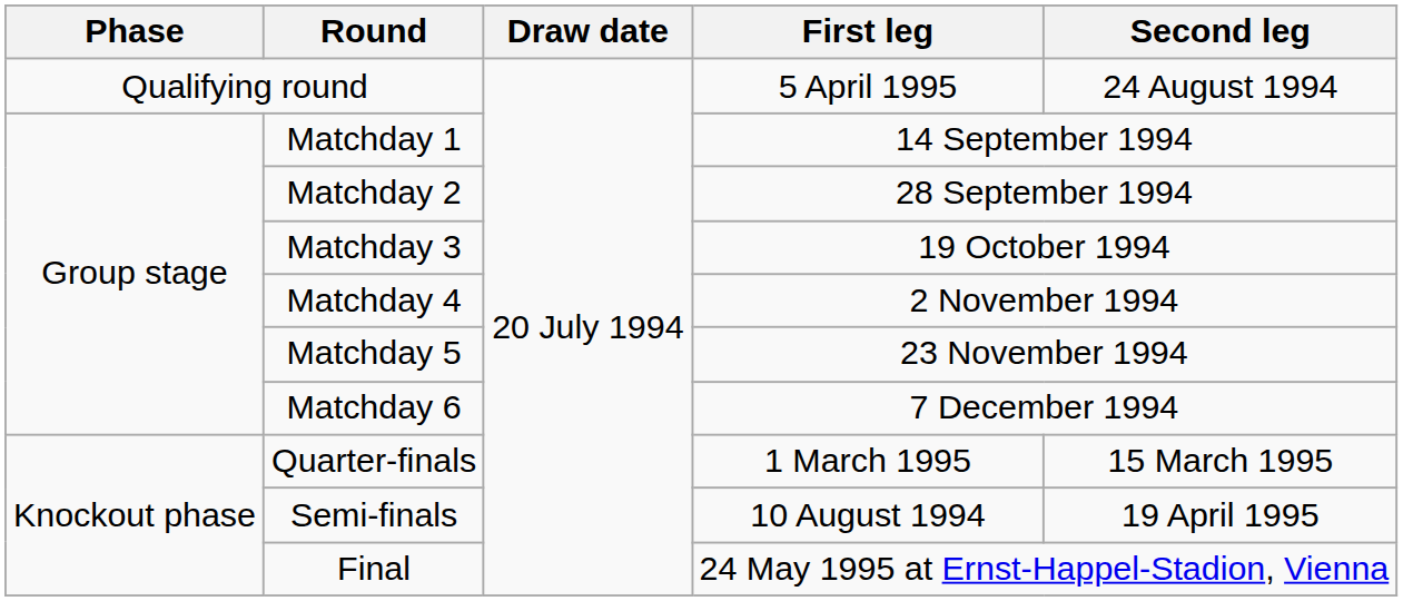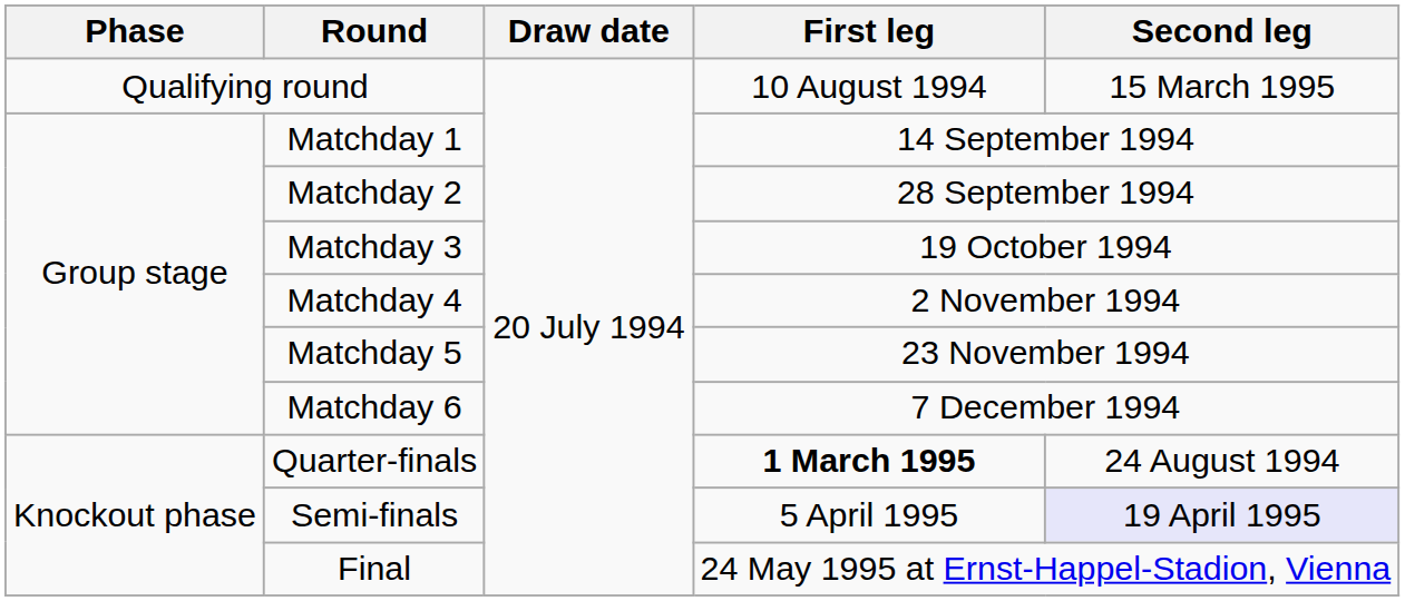Qualifying round | First leg: 5 April 1995 -> 10 August 1994
Qualifying round | Second leg: 24 August 1994 -> 15 March 1995
Quarter-finals | First leg: normal -> bold
Quarter-finals | Second leg: 15 March 1995 -> 24 August 1994
Semi-finals | First leg: 10 August 1994 -> 5 April 1995
Semi-finals | Second leg: no background -> lavender background
